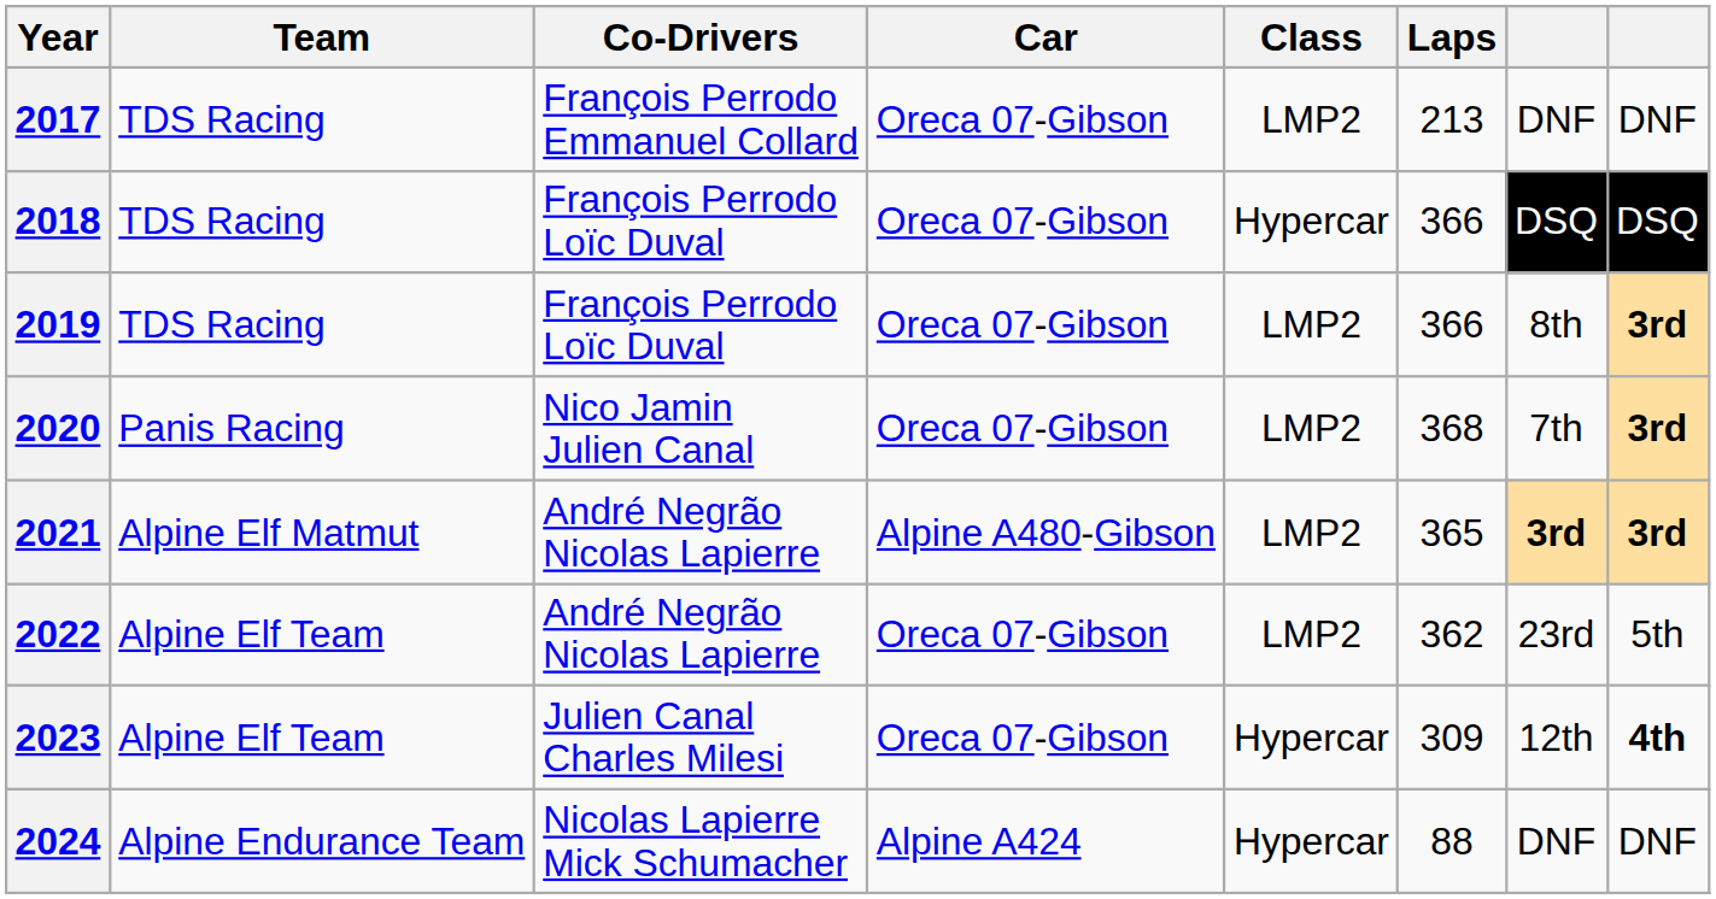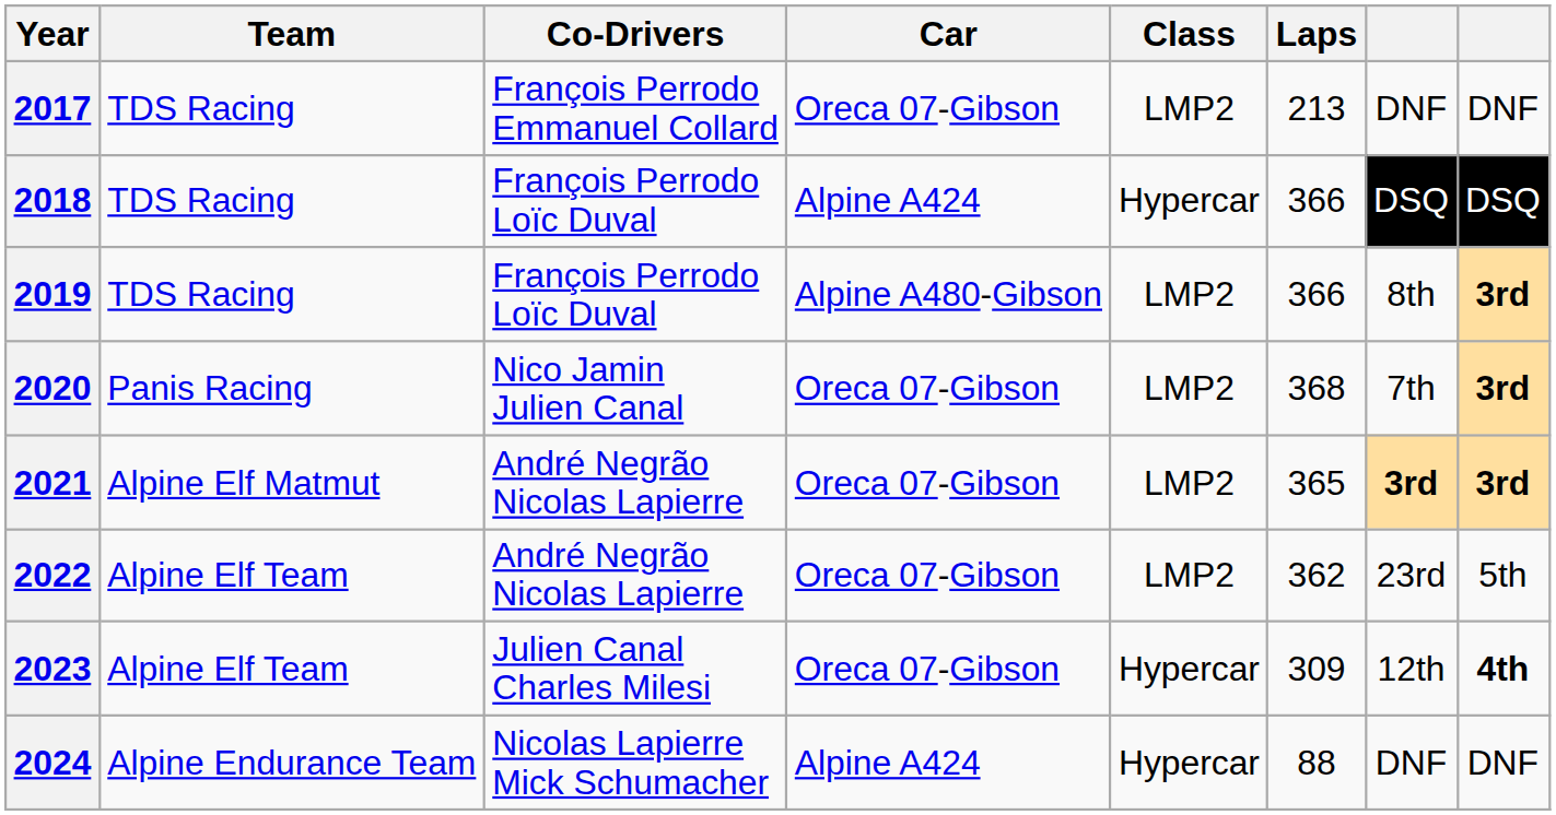2018 | Car: Oreca 07-Gibson -> Alpine A424
2019 | Car: Oreca 07-Gibson -> Alpine A480-Gibson
2021 | Car: Alpine A480-Gibson -> Oreca 07-Gibson
